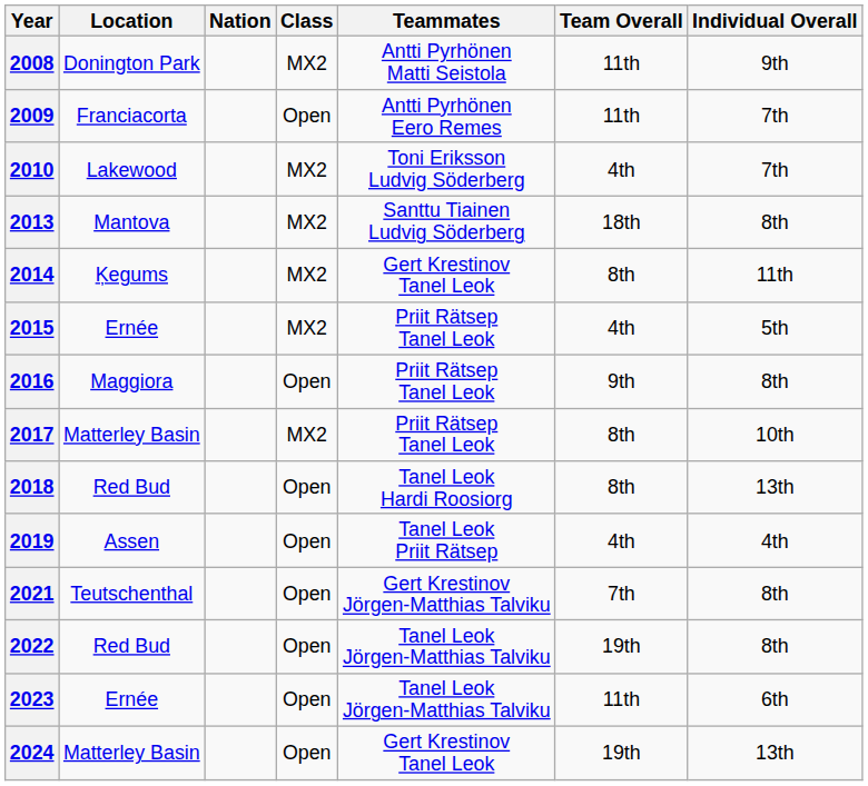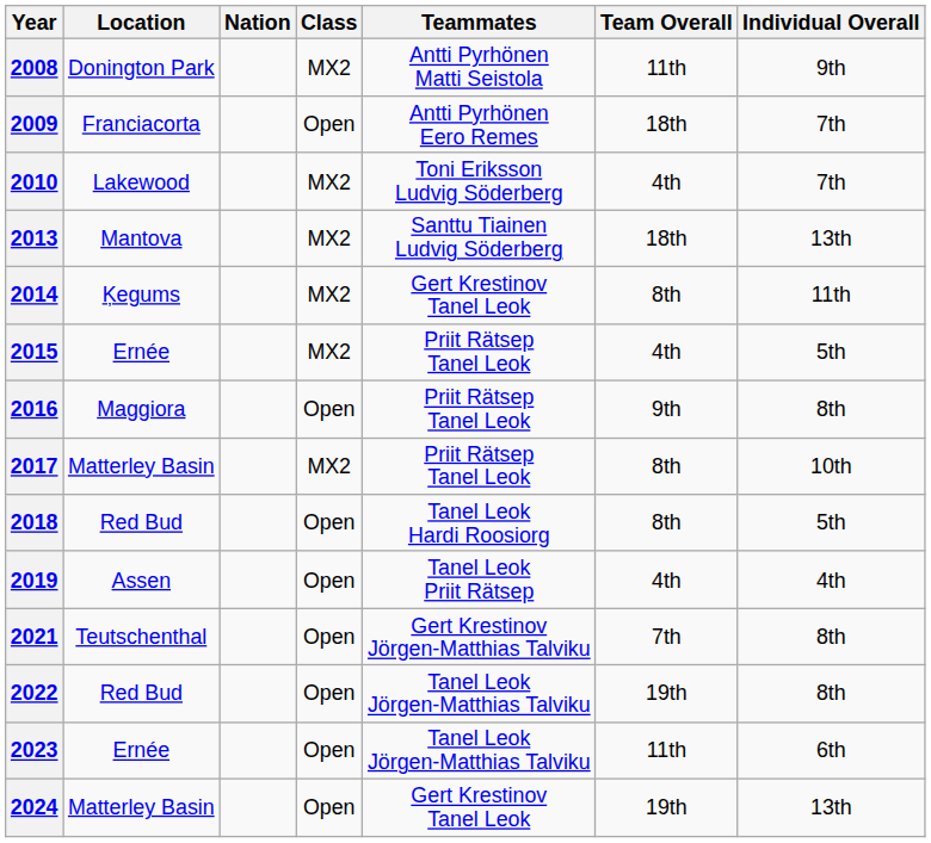2009 | Team Overall: 11th -> 18th
2013 | Individual Overall: 8th -> 13th
2018 | Individual Overall: 13th -> 5th
